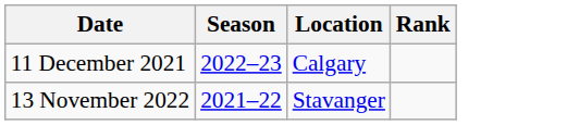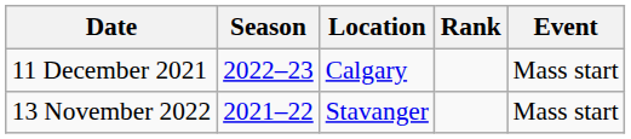+ column: Event | Mass start | Mass start
